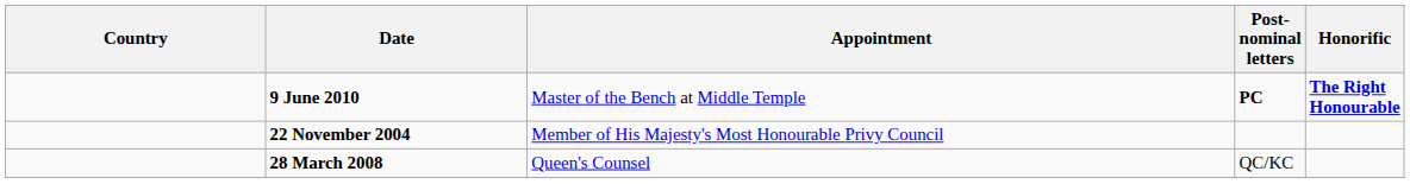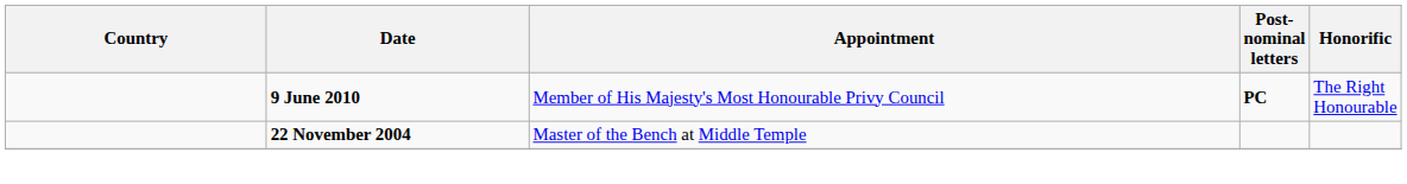9 June 2010 | Appointment: Master of the Bench at Middle Temple -> Member of His Majesty's Most Honourable Privy Council
9 June 2010 | Honorific: bold -> normal
22 November 2004 | Appointment: Member of His Majesty's Most Honourable Privy Council -> Master of the Bench at Middle Temple
- row: 28 March 2008 | Queen's Counsel | QC/KC
